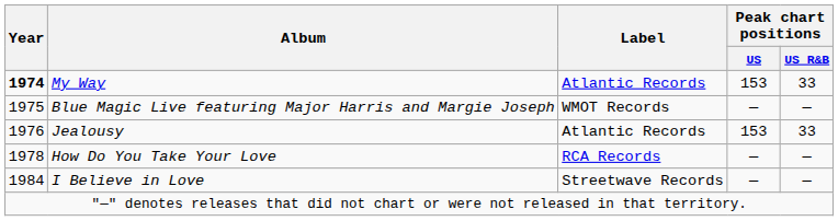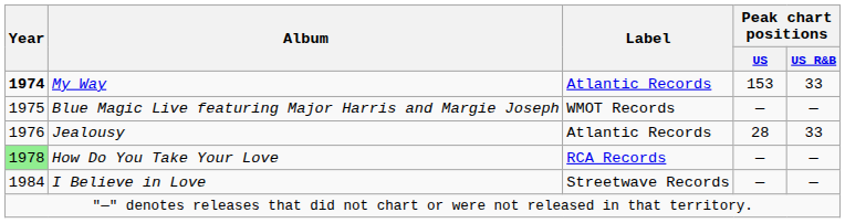Jealousy | Peak chart positions / US: 153 -> 28
How Do You Take Your Love | Year: no background -> lightgreen background
